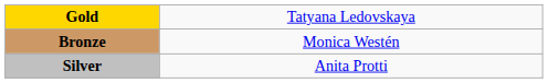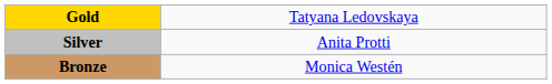rows swapped: Silver <-> Bronze
